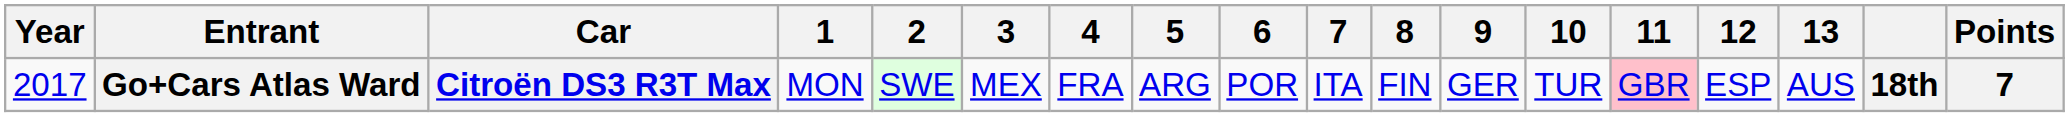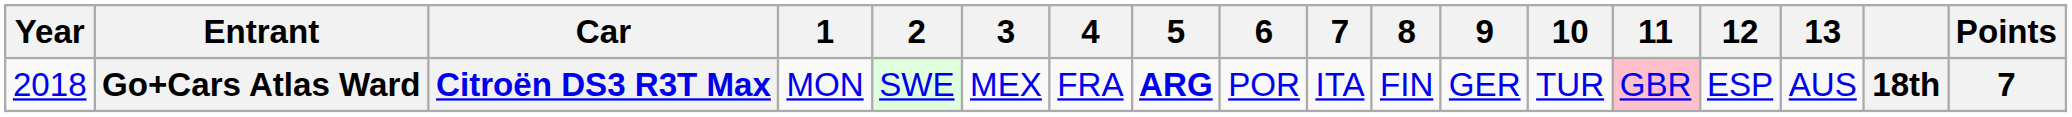Go+Cars Atlas Ward | Year: 2017 -> 2018
Go+Cars Atlas Ward | 5: normal -> bold
